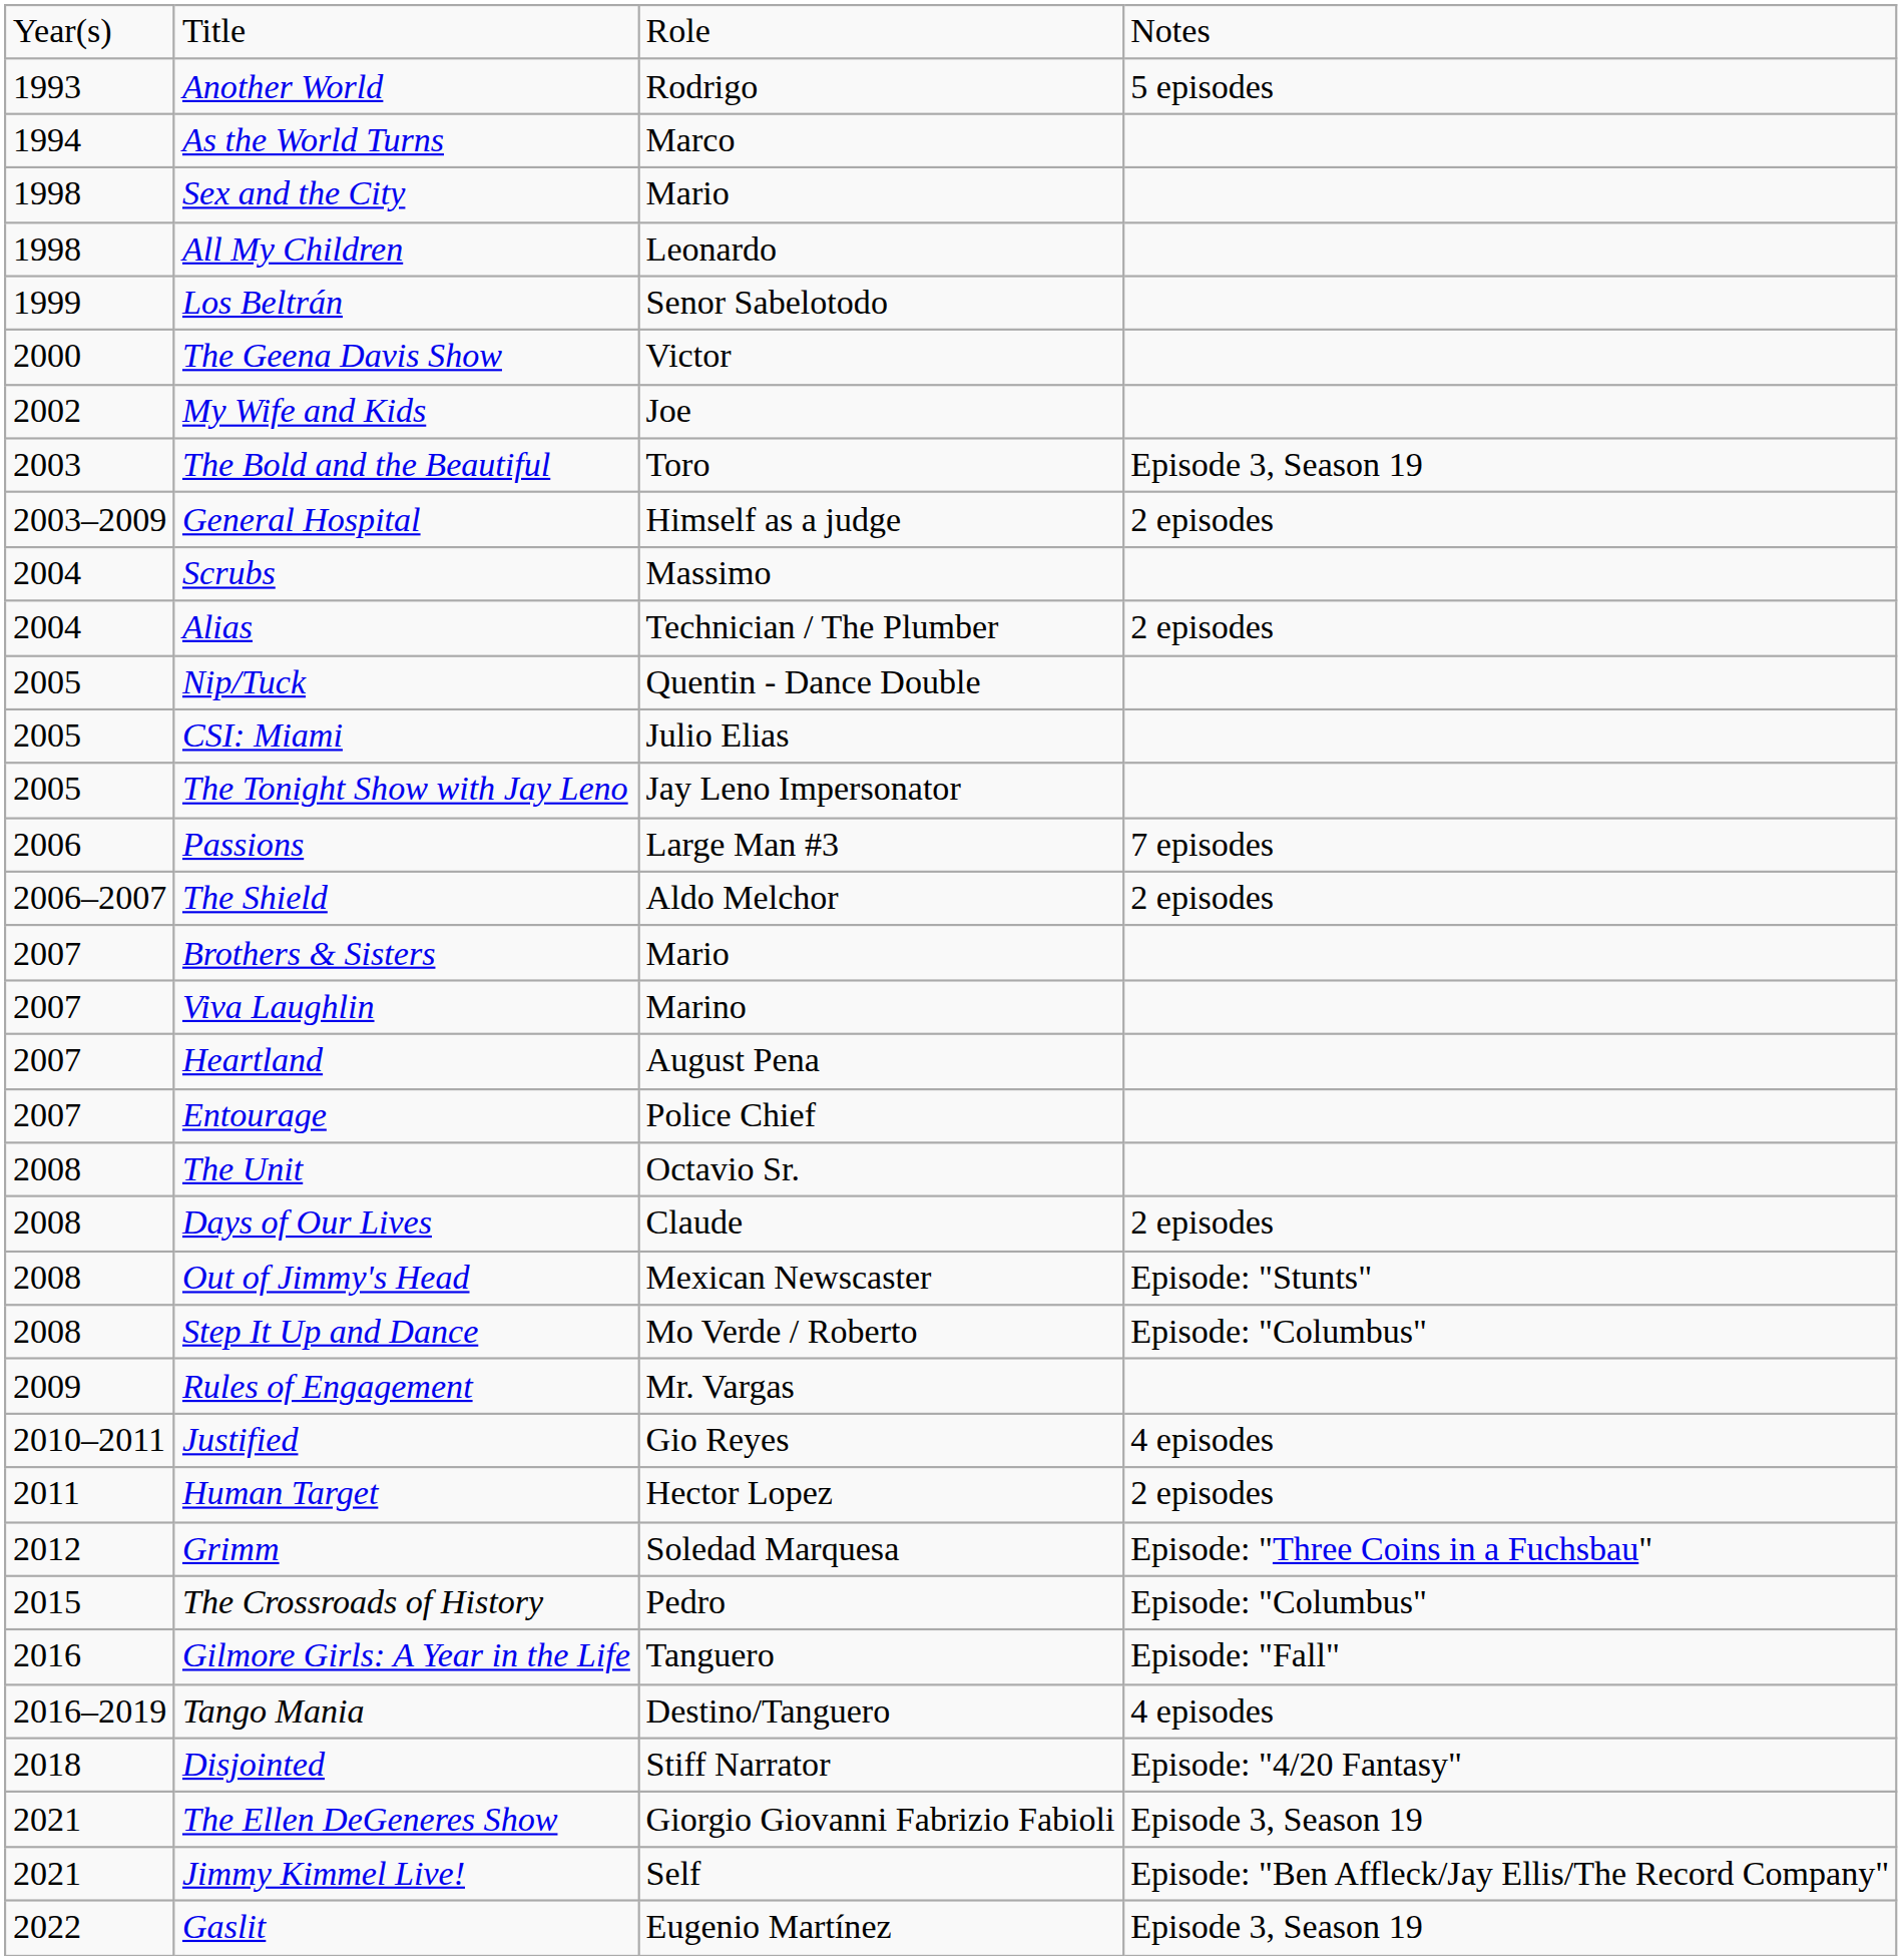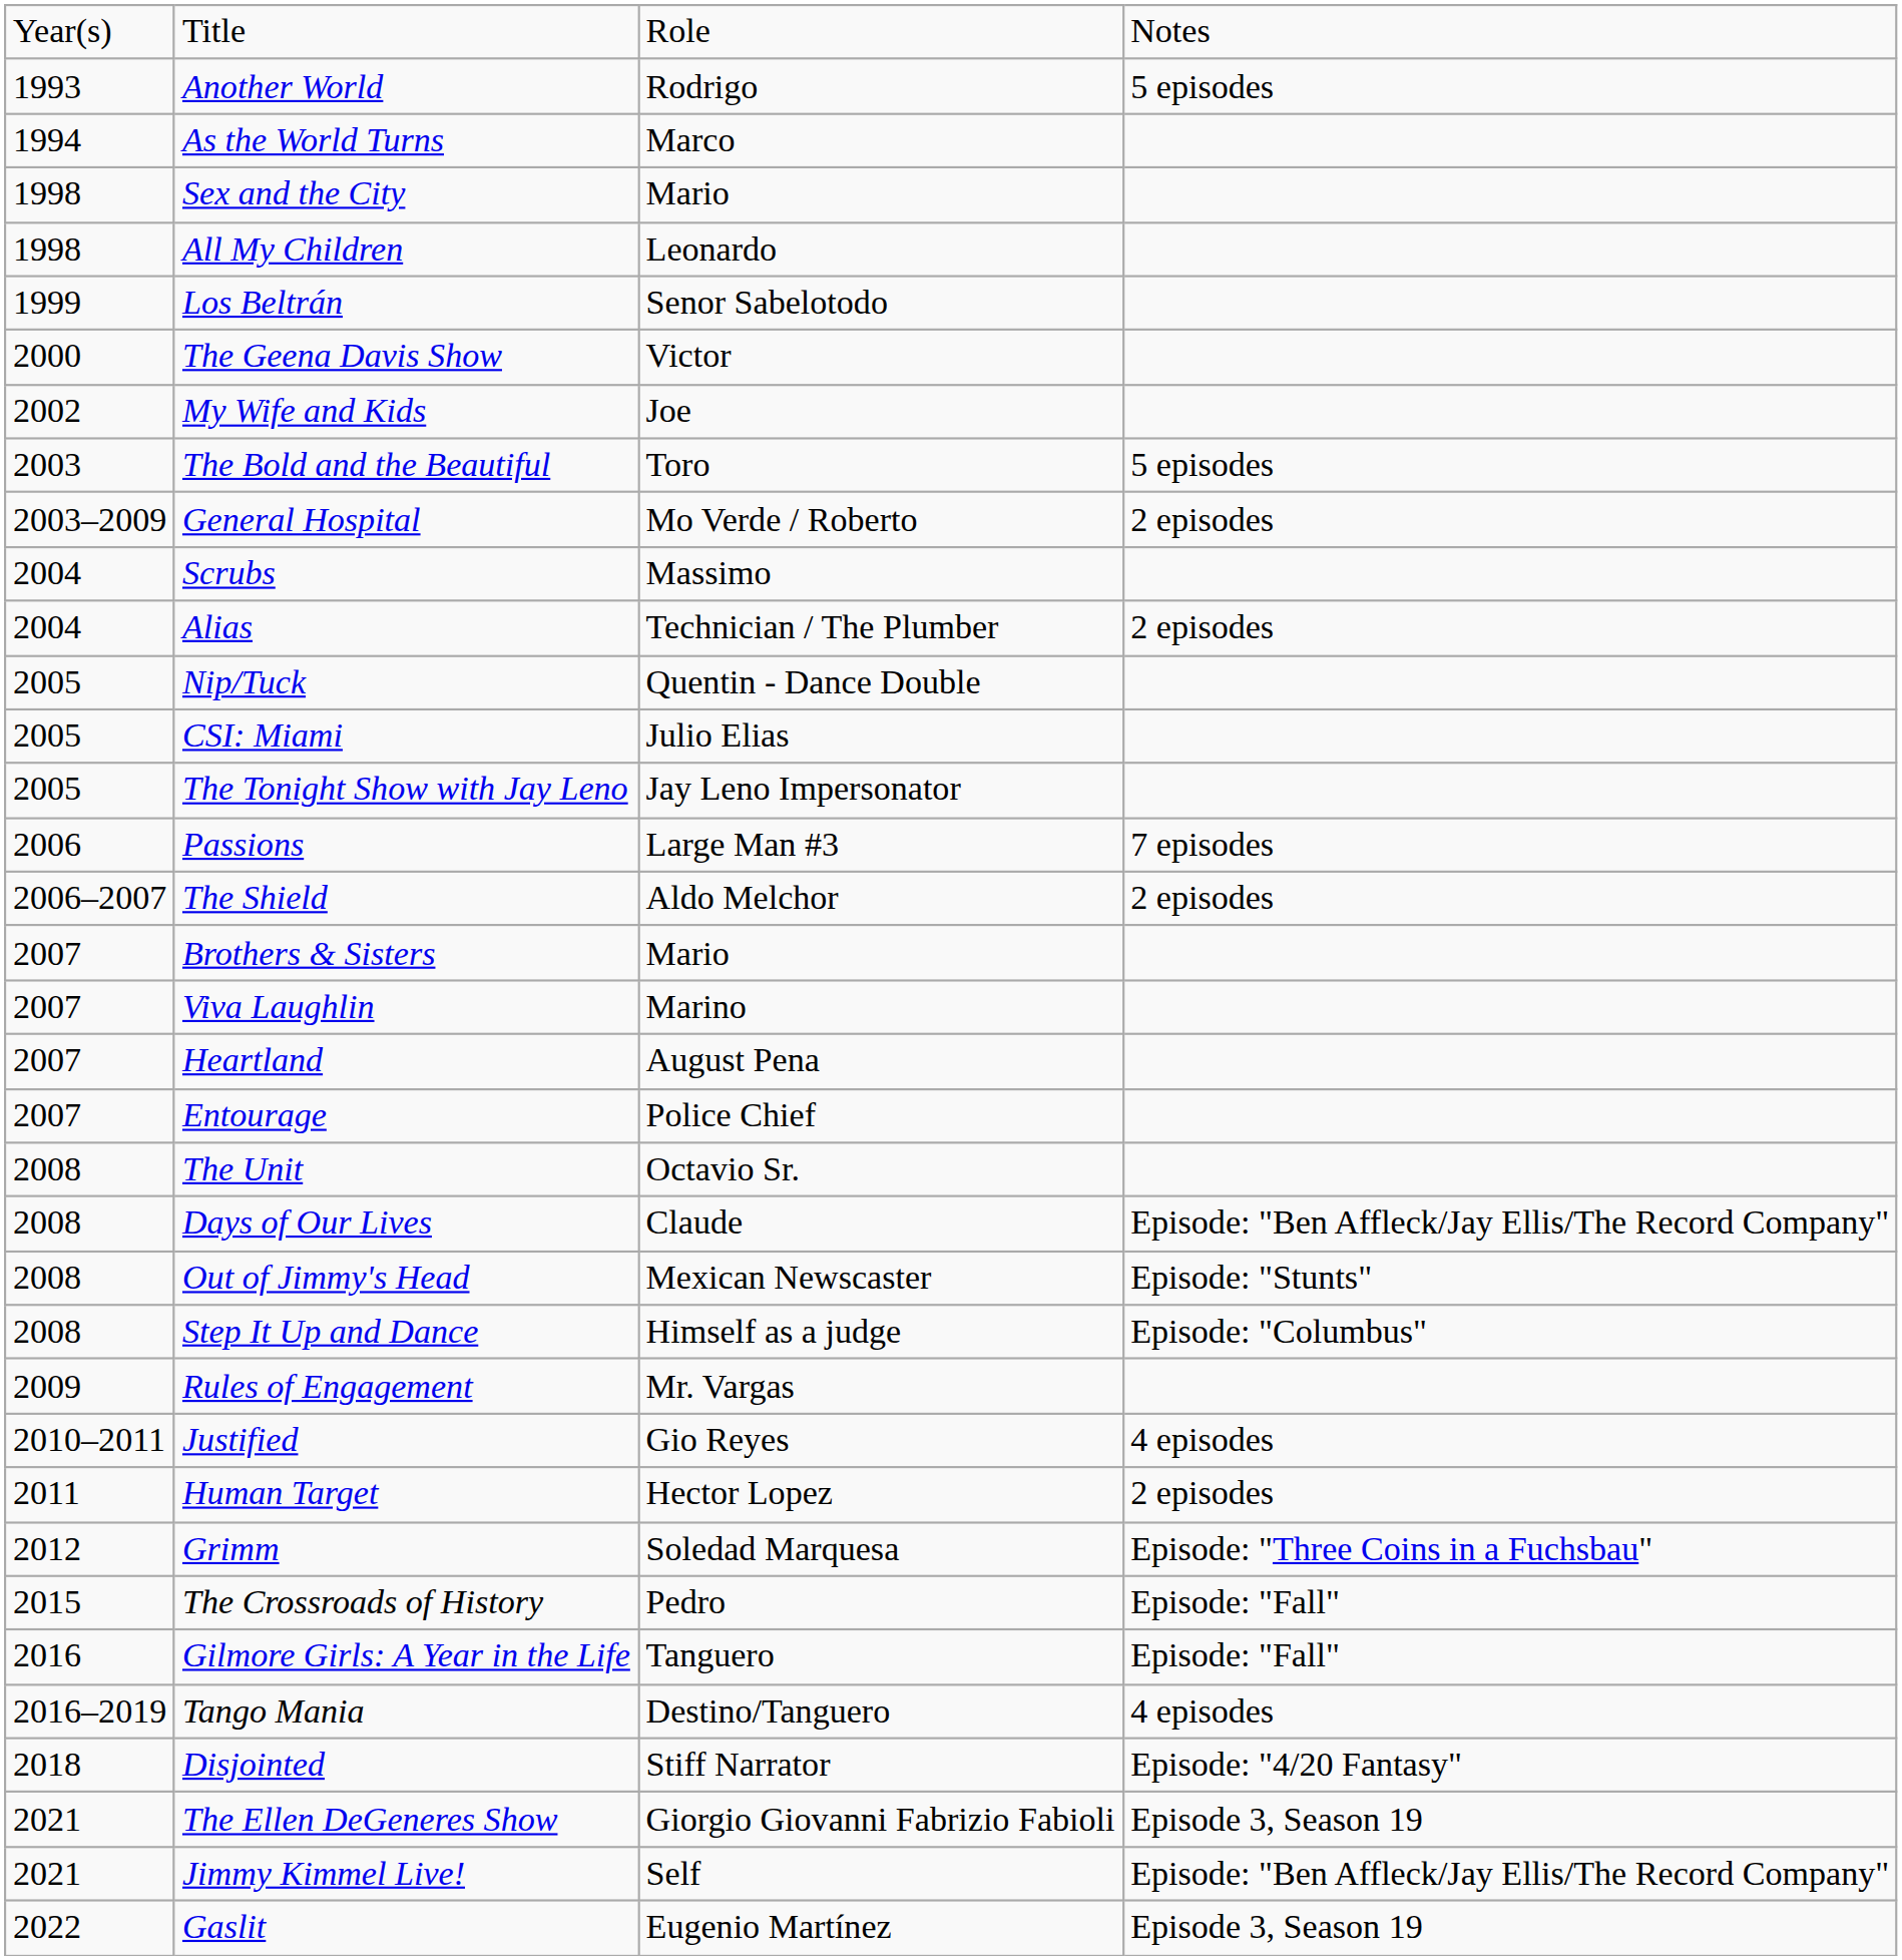The Bold and the Beautiful | column 4: Episode 3, Season 19 -> 5 episodes
General Hospital | column 3: Himself as a judge -> Mo Verde / Roberto
Days of Our Lives | column 4: 2 episodes -> Episode: "Ben Affleck/Jay Ellis/The Record Company"
Step It Up and Dance | column 3: Mo Verde / Roberto -> Himself as a judge
The Crossroads of History | column 4: Episode: "Columbus" -> Episode: "Fall"
